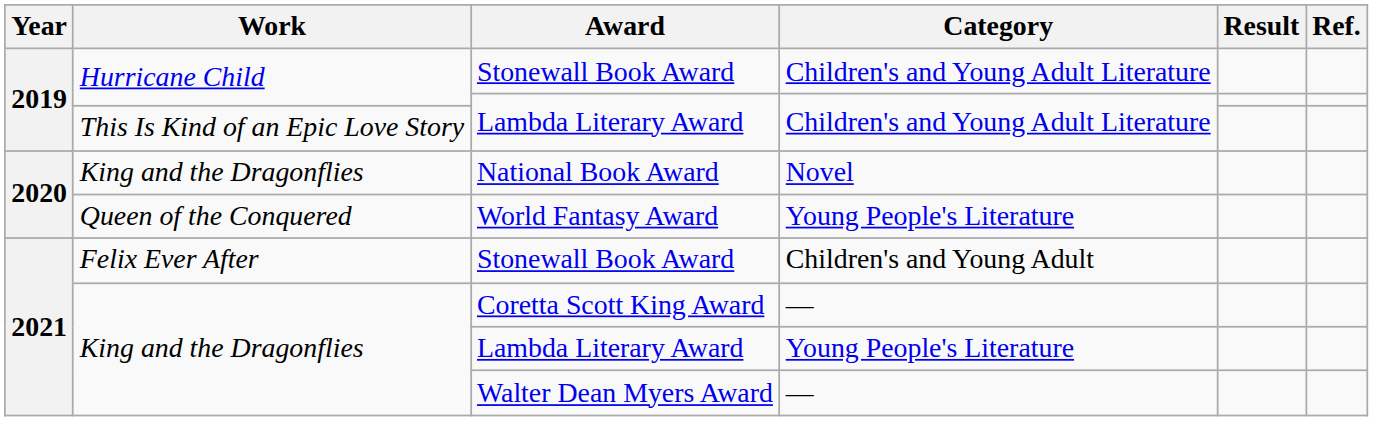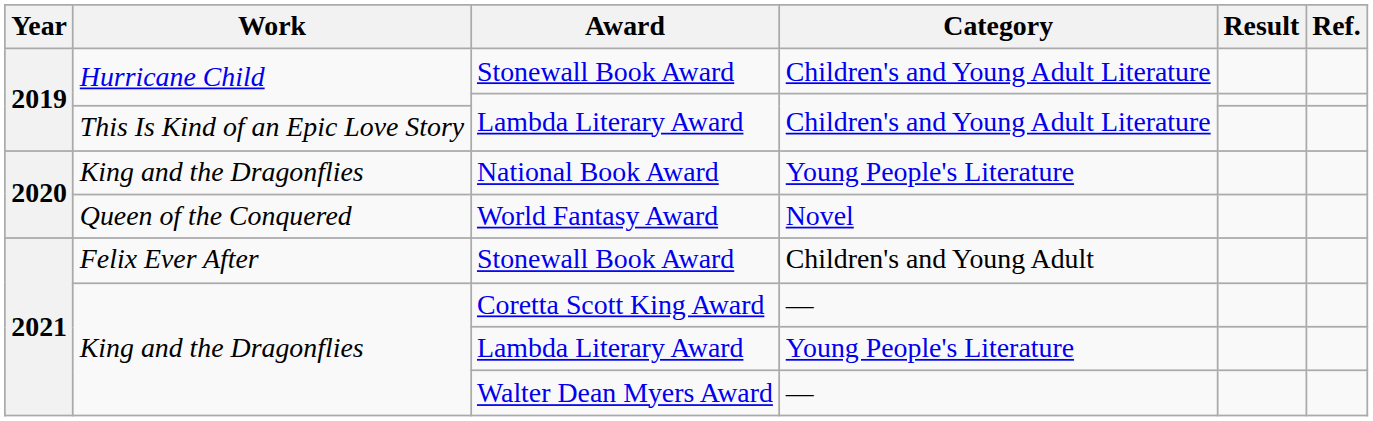National Book Award | Category: Novel -> Young People's Literature
World Fantasy Award | Category: Young People's Literature -> Novel
